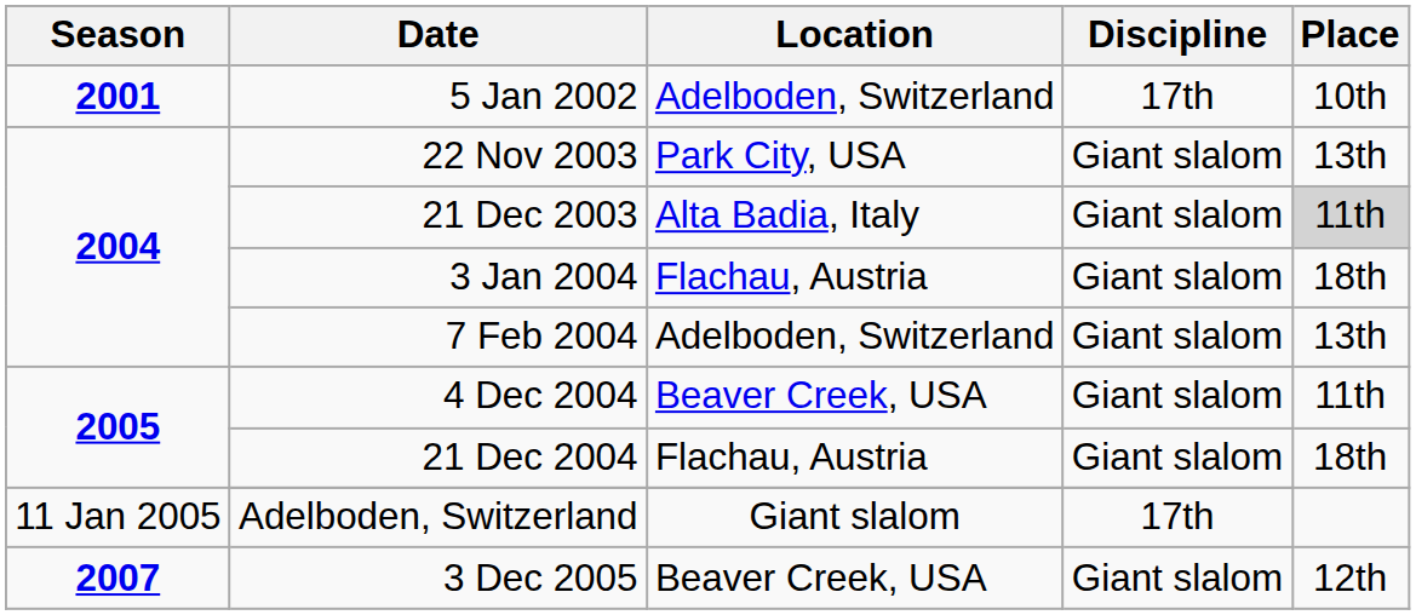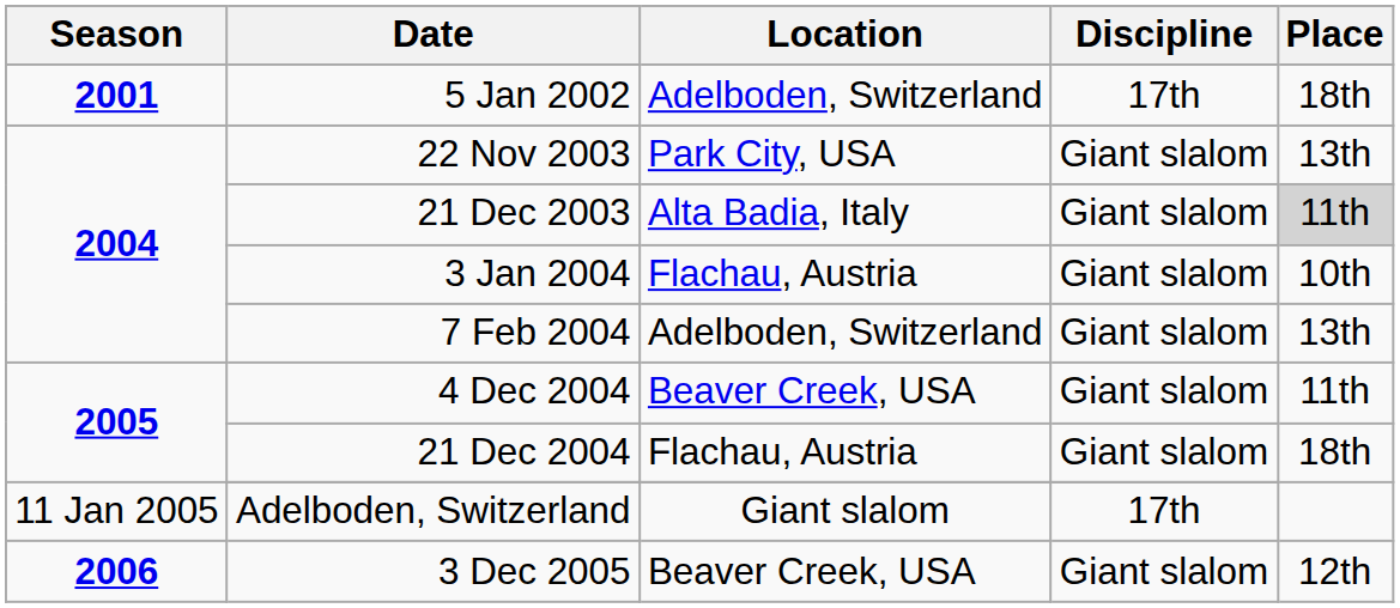5 Jan 2002 | Place: 10th -> 18th
3 Jan 2004 | Place: 18th -> 10th
3 Dec 2005 | Season: 2007 -> 2006
